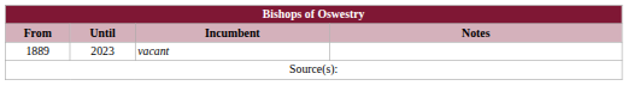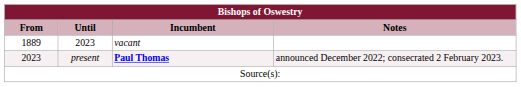+ row: 2023 | present | Paul Thomas | announced December 2022; consecrated 2 February 2023.
